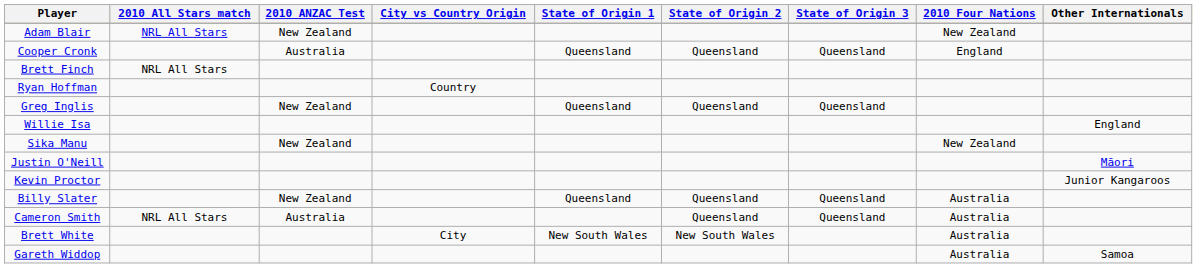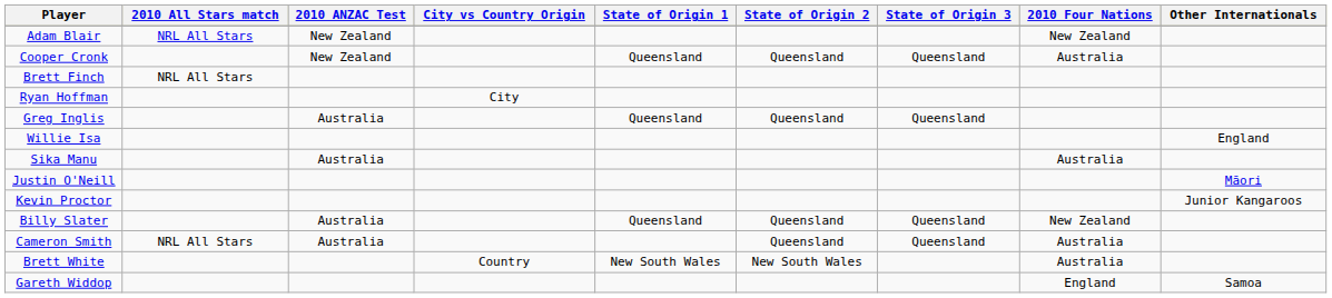Cooper Cronk | 2010 ANZAC Test: Australia -> New Zealand
Cooper Cronk | 2010 Four Nations: England -> Australia
Ryan Hoffman | City vs Country Origin: Country -> City
Greg Inglis | 2010 ANZAC Test: New Zealand -> Australia
Sika Manu | 2010 ANZAC Test: New Zealand -> Australia
Sika Manu | 2010 Four Nations: New Zealand -> Australia
Billy Slater | 2010 ANZAC Test: New Zealand -> Australia
Billy Slater | 2010 Four Nations: Australia -> New Zealand
Brett White | City vs Country Origin: City -> Country
Gareth Widdop | 2010 Four Nations: Australia -> England
